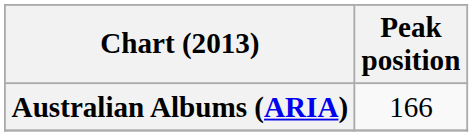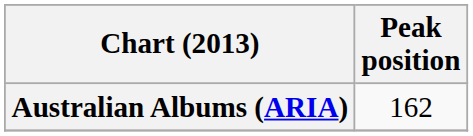Australian Albums (ARIA) | Peak position: 166 -> 162
